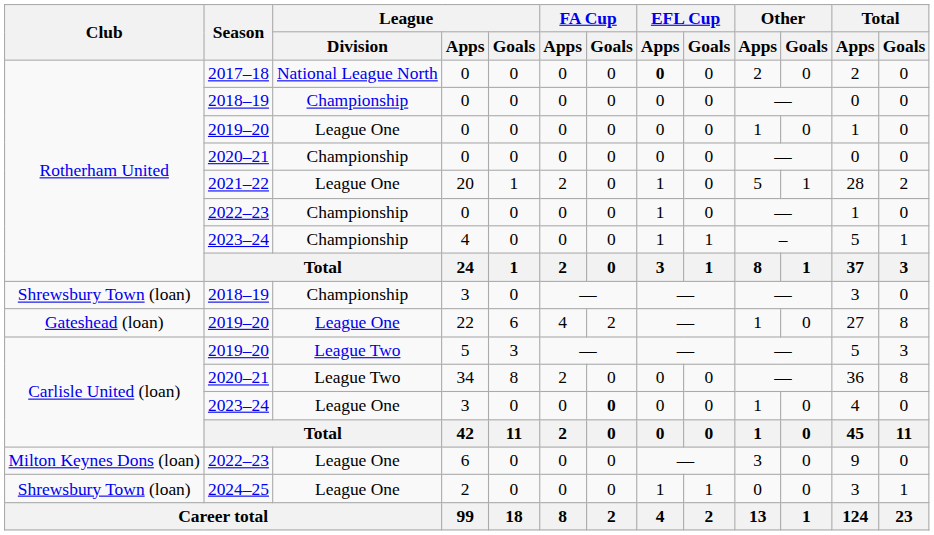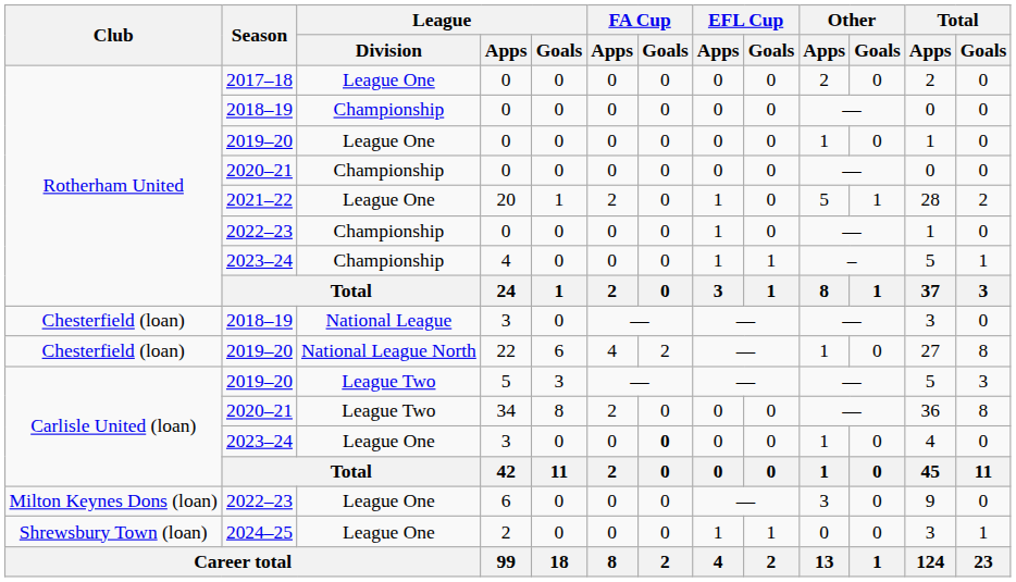2017–18 / 0 | League / Division: National League North -> League One
2017–18 / 0 | EFL Cup / Apps: bold -> normal
2018–19 / 3 | Club: Shrewsbury Town (loan) -> Chesterfield (loan)
2018–19 / 3 | League / Division: Championship -> National League
22 | Club: Gateshead (loan) -> Chesterfield (loan)
22 | League / Division: League One -> National League North
